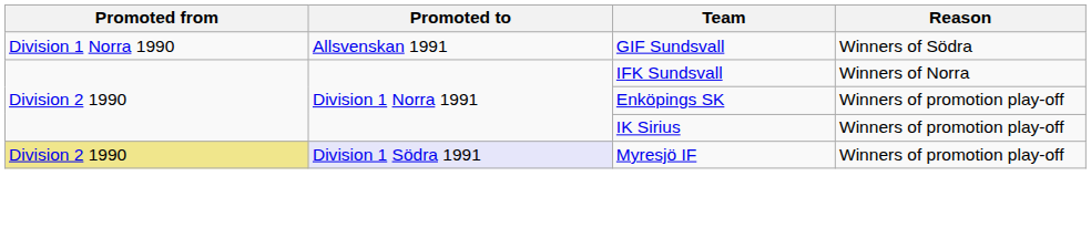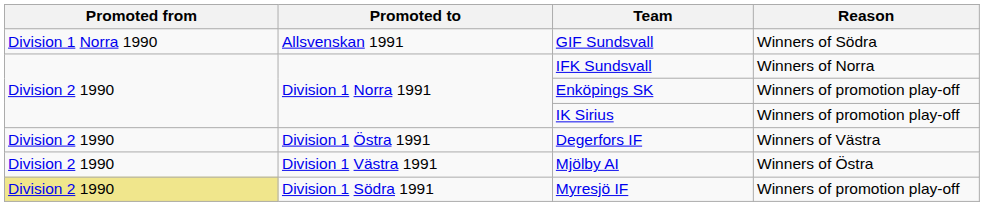+ row: Division 2 1990 | Division 1 Östra 1991 | Degerfors IF | Winners of Västra
+ row: Division 2 1990 | Division 1 Västra 1991 | Mjölby AI | Winners of Östra
Myresjö IF | Promoted to: lavender background -> no background
